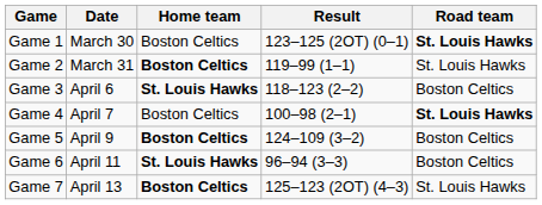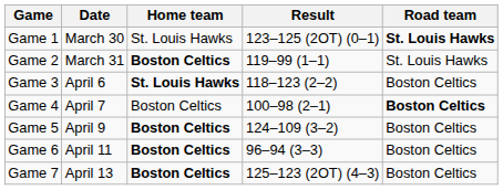Game 1 | Home team: Boston Celtics -> St. Louis Hawks
Game 4 | Road team: St. Louis Hawks -> Boston Celtics
Game 6 | Home team: St. Louis Hawks -> Boston Celtics
Game 7 | Road team: St. Louis Hawks -> Boston Celtics
